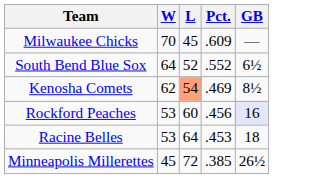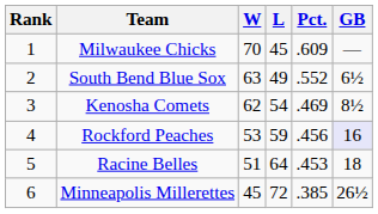+ column: Rank | 1 | 2 | 3 | 4 | 5 | 6
South Bend Blue Sox | W: 64 -> 63
South Bend Blue Sox | L: 52 -> 49
Kenosha Comets | L: lightsalmon background -> no background
Rockford Peaches | L: 60 -> 59
Racine Belles | W: 53 -> 51
